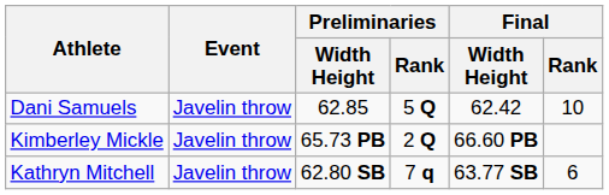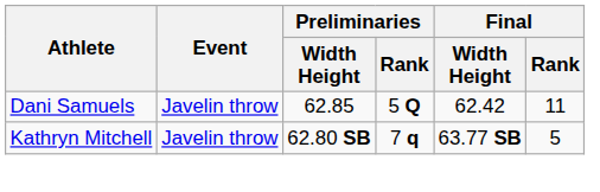Dani Samuels | Final / Rank: 10 -> 11
- row: Kimberley Mickle | Javelin throw | 65.73 PB | 2 Q | 66.60 PB
Kathryn Mitchell | Final / Rank: 6 -> 5
